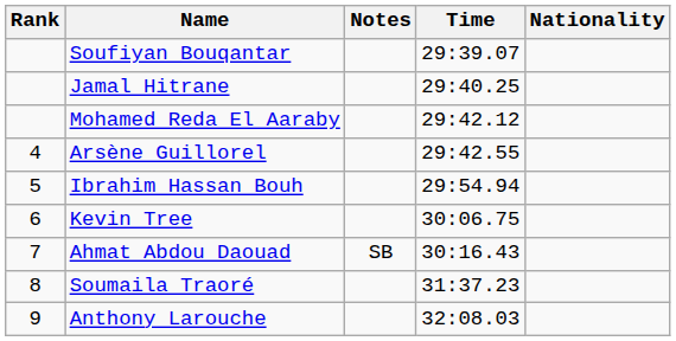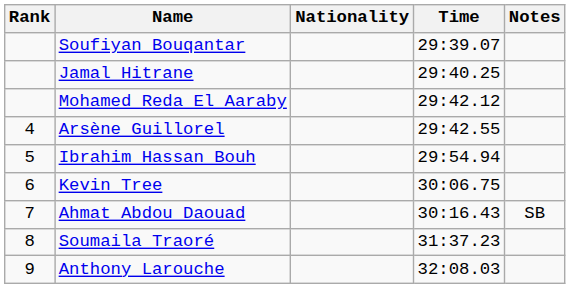columns swapped: Nationality <-> Notes
